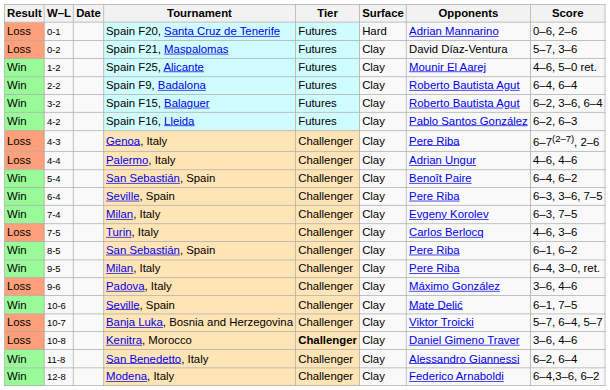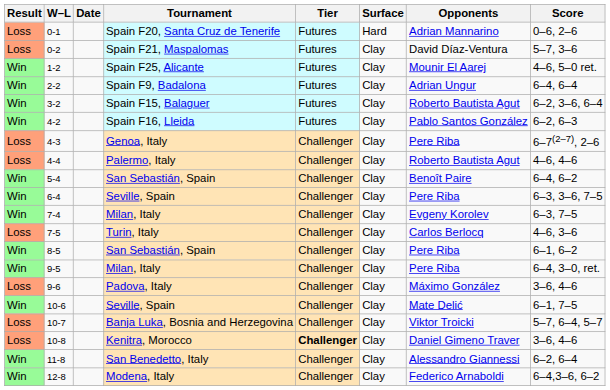2-2 | Opponents: Roberto Bautista Agut -> Adrian Ungur
4-4 | Opponents: Adrian Ungur -> Roberto Bautista Agut
